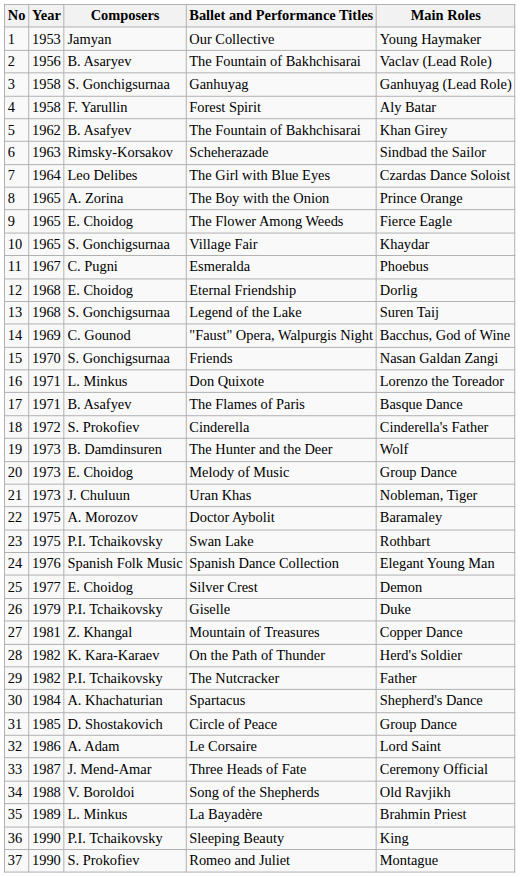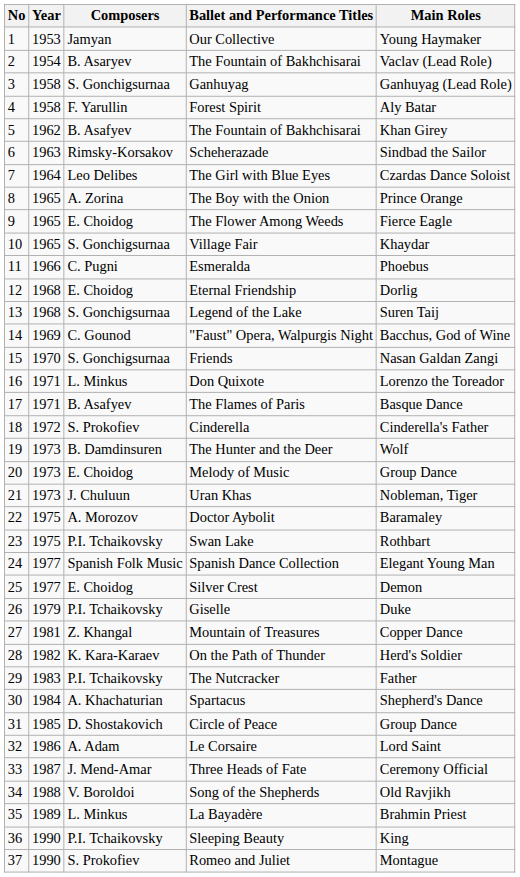2 / The Fountain of Bakhchisarai | Year: 1956 -> 1954
Esmeralda | Year: 1967 -> 1966
Spanish Dance Collection | Year: 1976 -> 1977
The Nutcracker | Year: 1982 -> 1983
